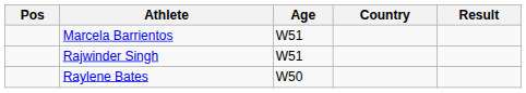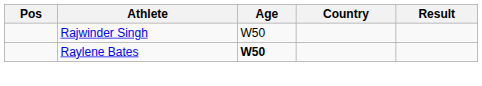- row: Marcela Barrientos | W51
Rajwinder Singh | Age: W51 -> W50
Raylene Bates | Age: normal -> bold
